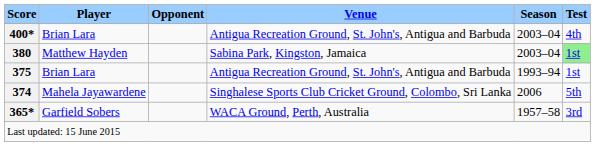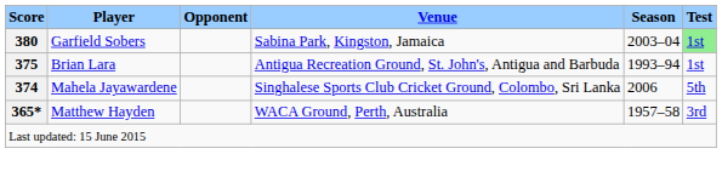- row: 400* | Brian Lara | Antigua Recreation Ground, St. John's, Antigua and Barbuda | 2003–04 | 4th
380 | Player: Matthew Hayden -> Garfield Sobers
365* | Player: Garfield Sobers -> Matthew Hayden
